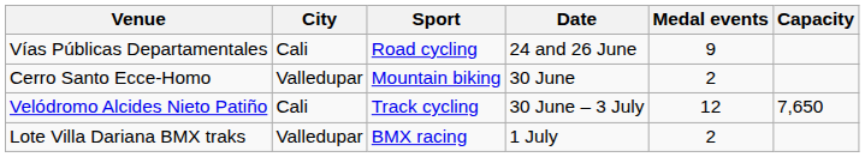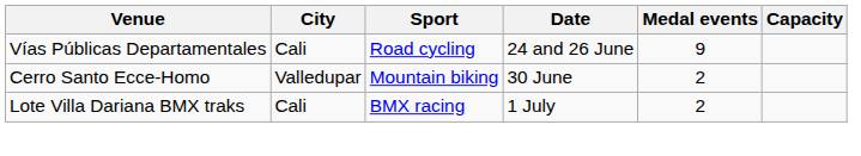- row: Velódromo Alcides Nieto Patiño | Cali | Track cycling | 30 June – 3 July | 12 | 7,650
Lote Villa Dariana BMX traks | City: Valledupar -> Cali
